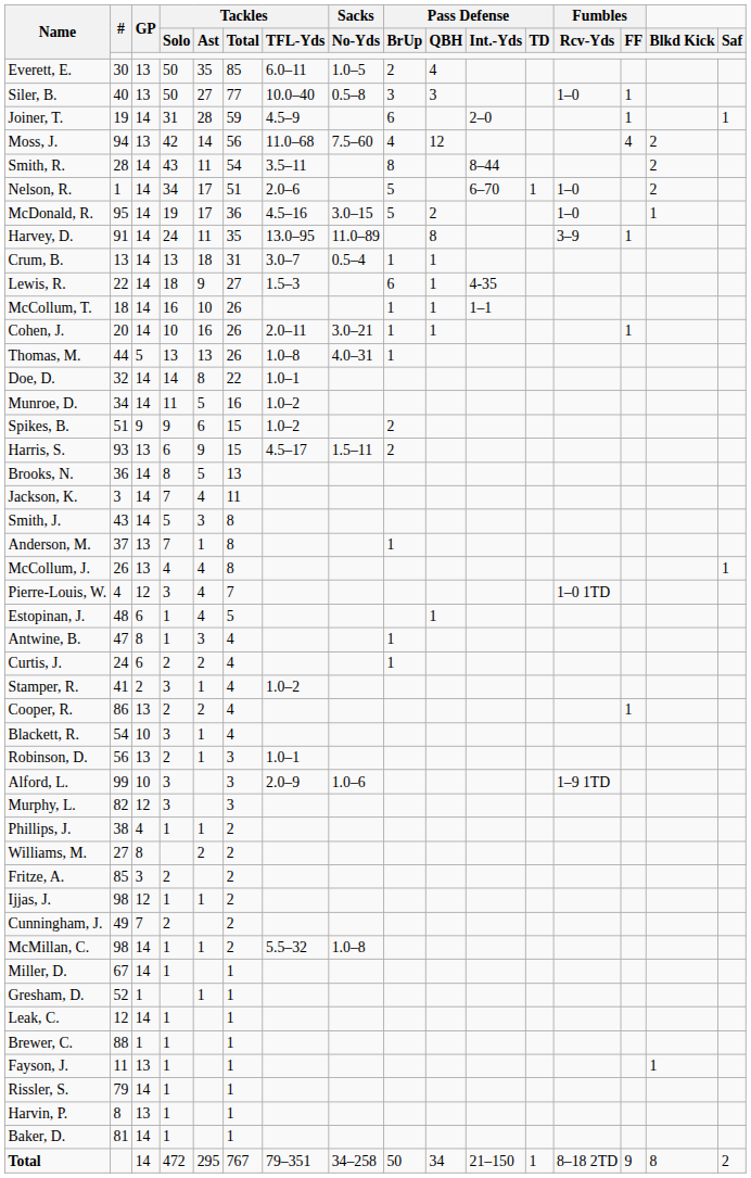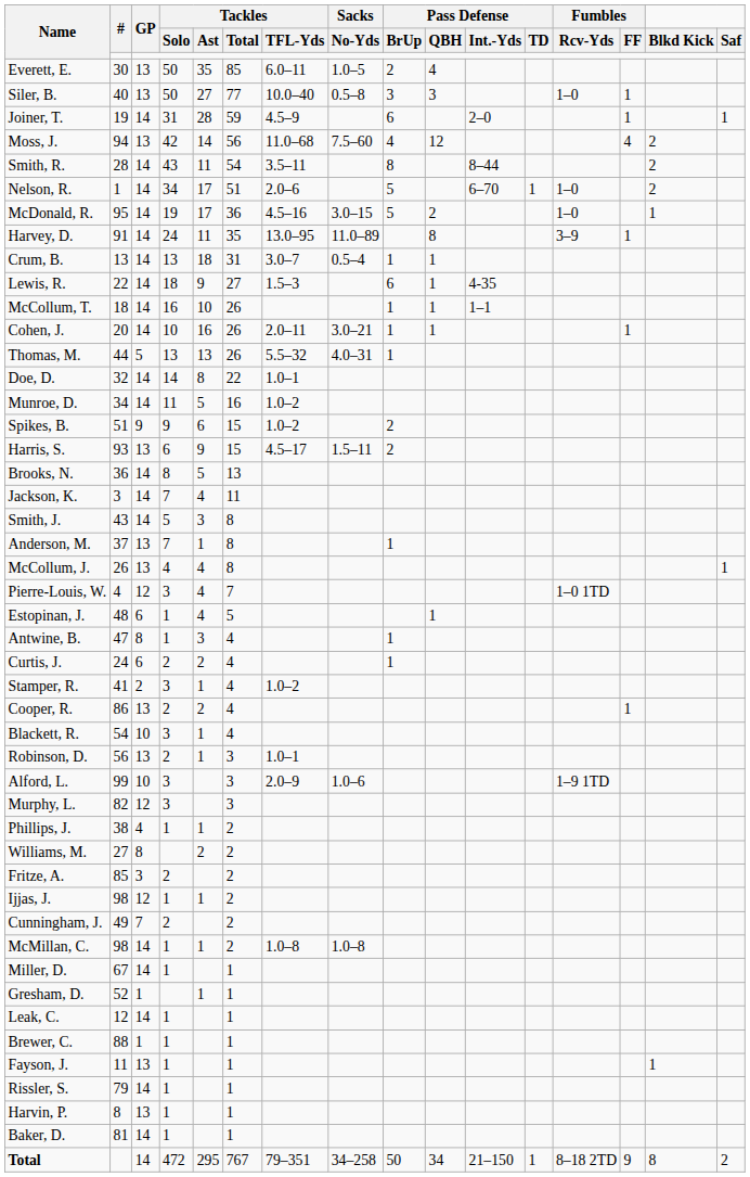Thomas, M. | Tackles / TFL-Yds: 1.0–8 -> 5.5–32
McMillan, C. | Tackles / TFL-Yds: 5.5–32 -> 1.0–8
